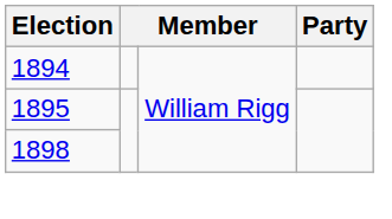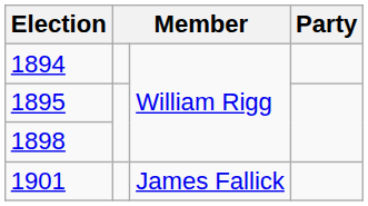+ row: 1901 | James Fallick
